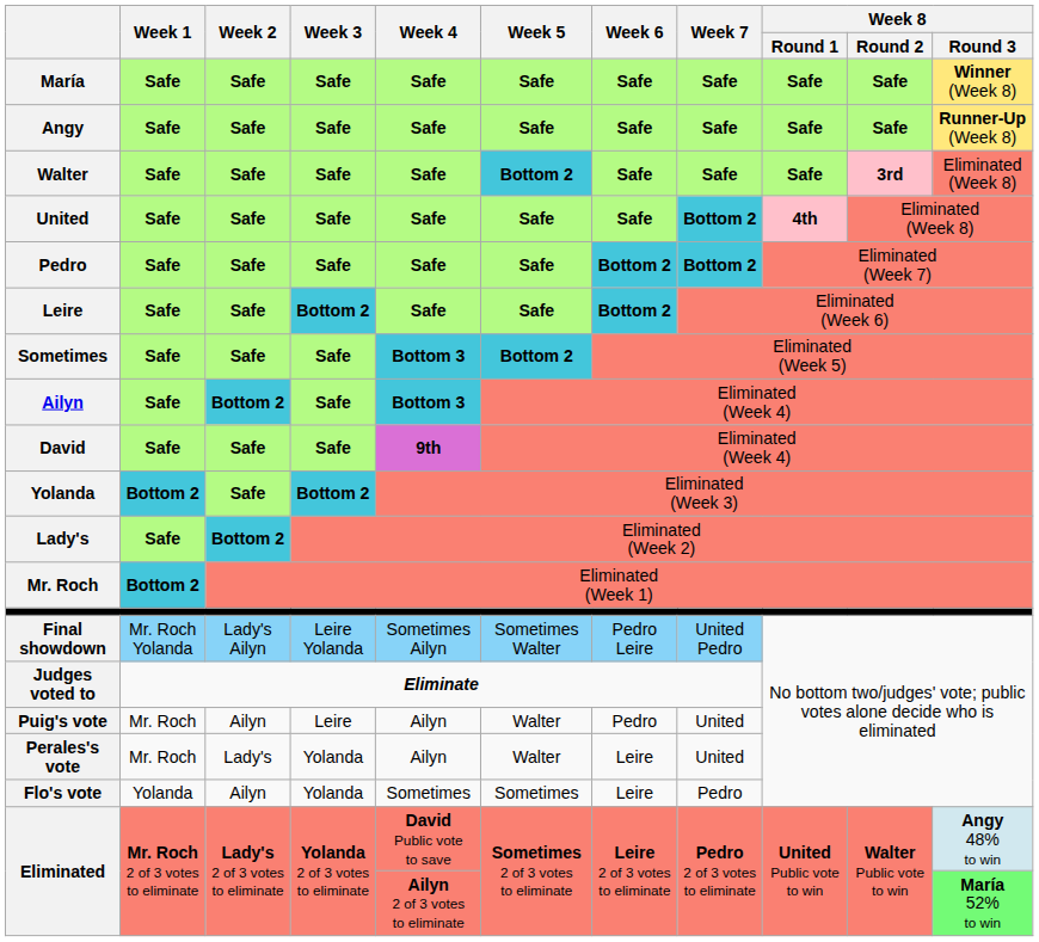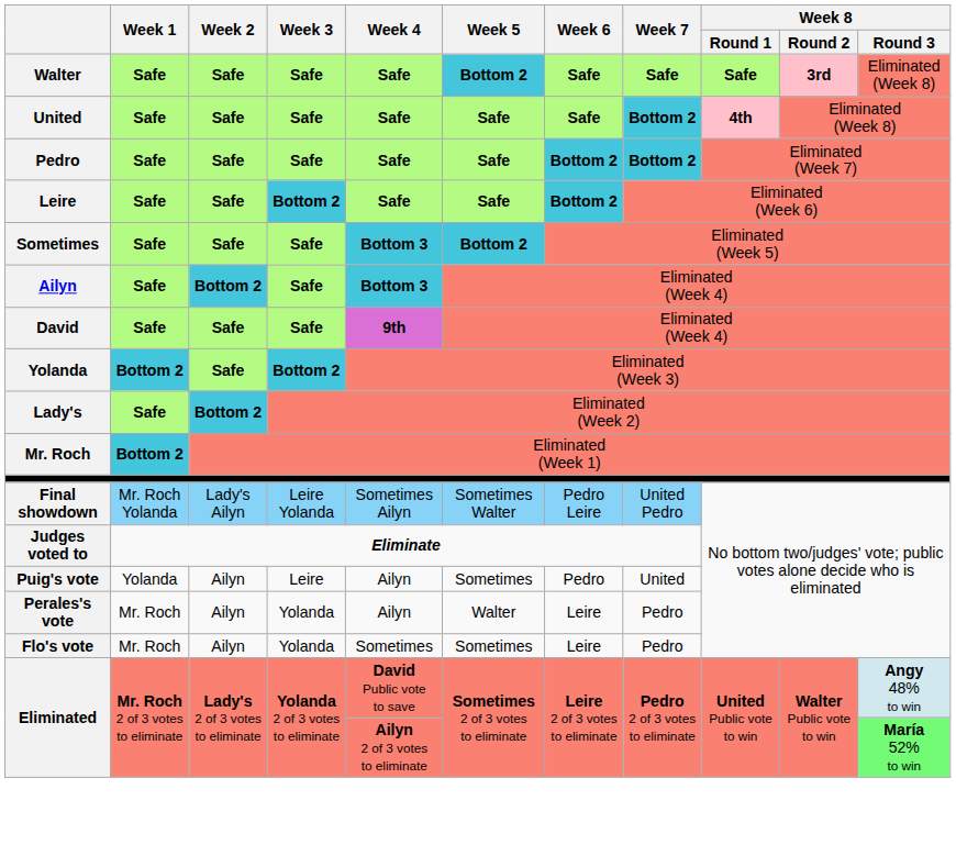- row: María | Safe | Safe | Safe | Safe | Safe | Safe | Safe | Safe | Safe | Winner (Week 8)
- row: Angy | Safe | Safe | Safe | Safe | Safe | Safe | Safe | Safe | Safe | Runner-Up (Week 8)
Puig's vote | Week 1: Mr. Roch -> Yolanda
Puig's vote | Week 5: Walter -> Sometimes
Perales's vote | Week 2: Lady's -> Ailyn
Perales's vote | Week 7: United -> Pedro
Flo's vote | Week 1: Yolanda -> Mr. Roch
